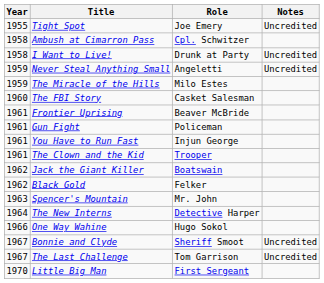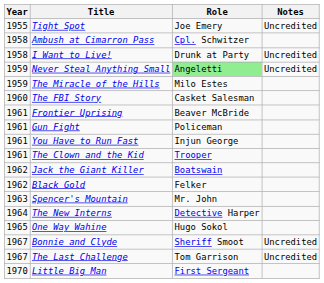Never Steal Anything Small | Role: no background -> lightgreen background
One Way Wahine | Year: 1966 -> 1965
